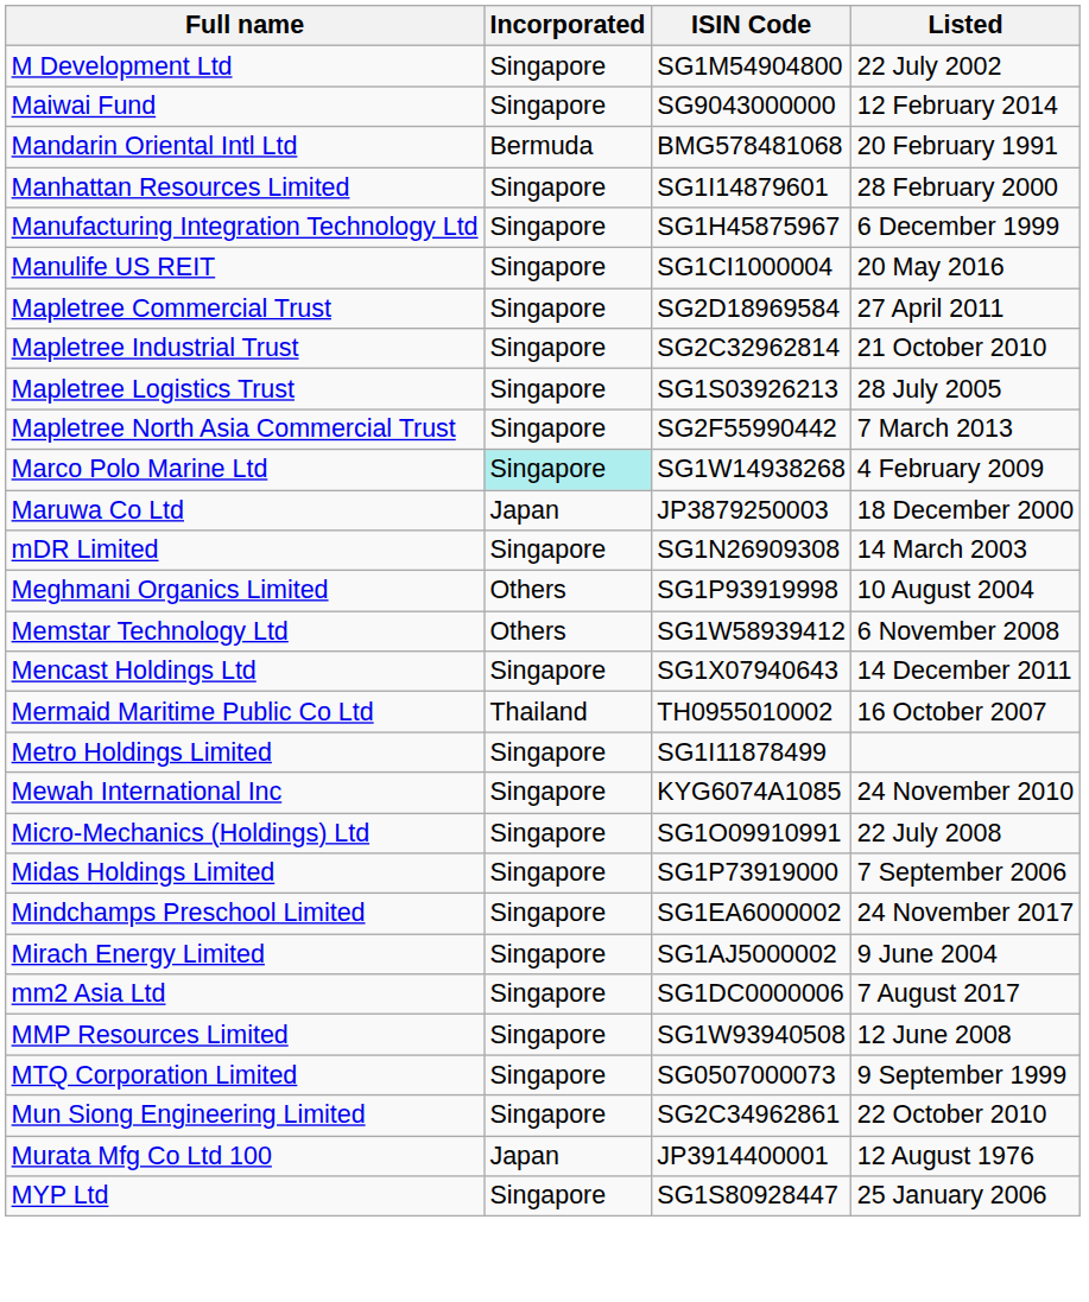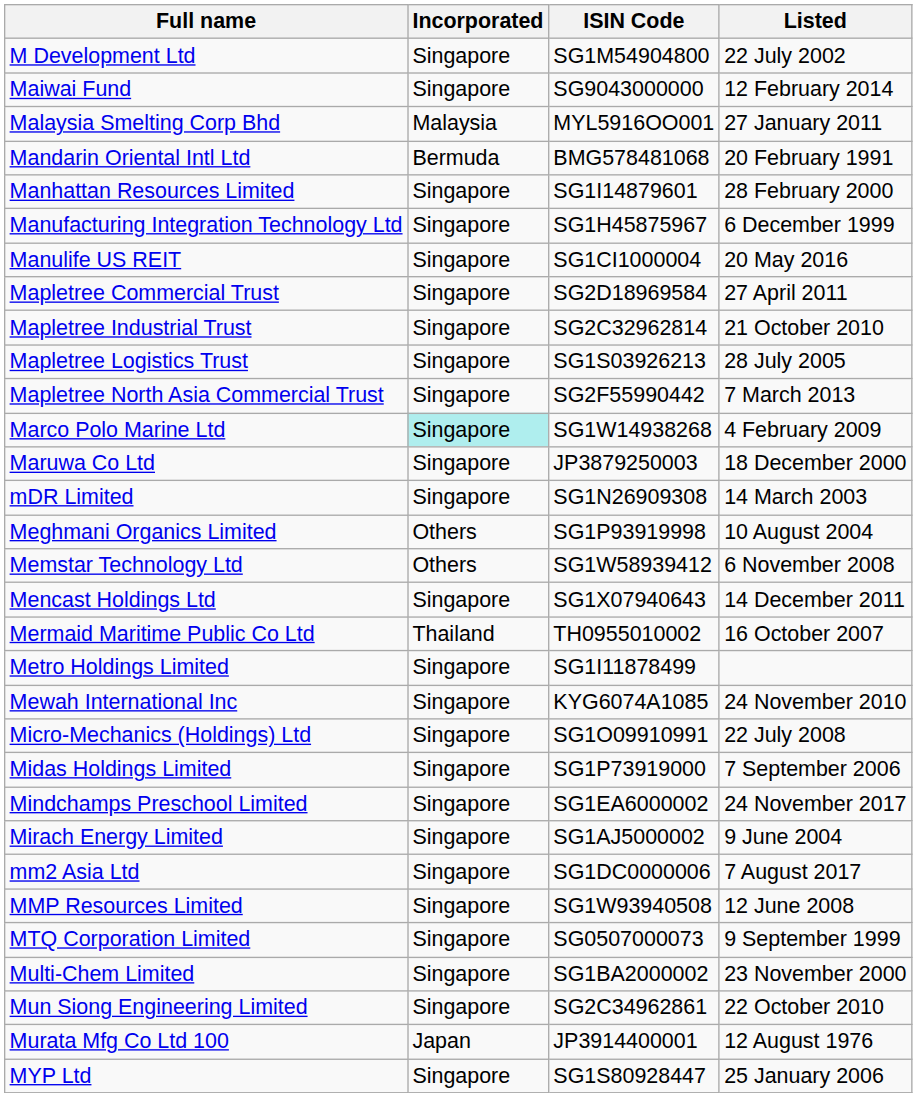+ row: Malaysia Smelting Corp Bhd | Malaysia | MYL5916OO001 | 27 January 2011
Maruwa Co Ltd | Incorporated: Japan -> Singapore
+ row: Multi-Chem Limited | Singapore | SG1BA2000002 | 23 November 2000
